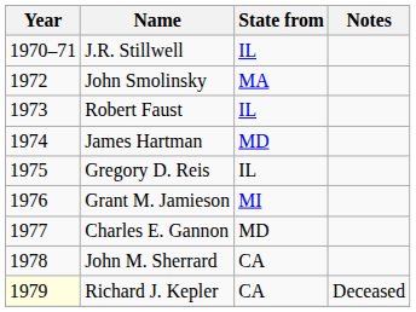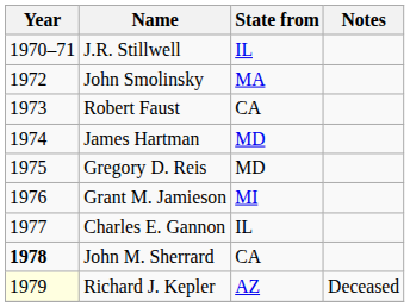Robert Faust | State from: IL -> CA
Gregory D. Reis | State from: IL -> MD
Charles E. Gannon | State from: MD -> IL
John M. Sherrard | Year: normal -> bold
Richard J. Kepler | State from: CA -> AZ
